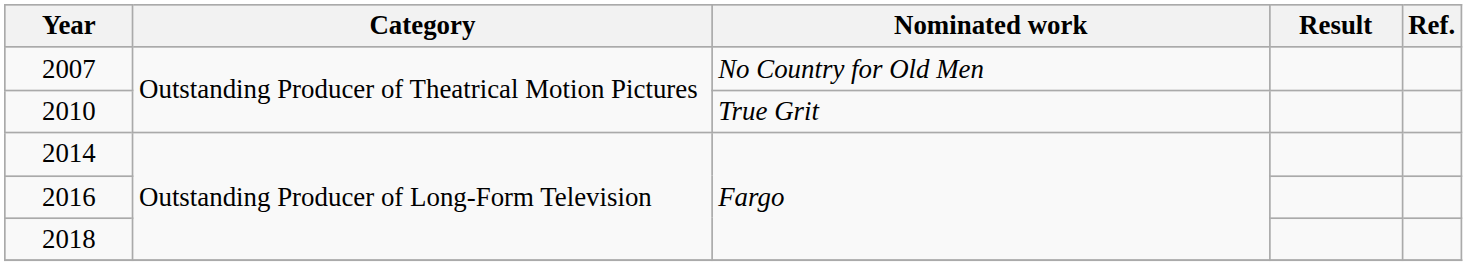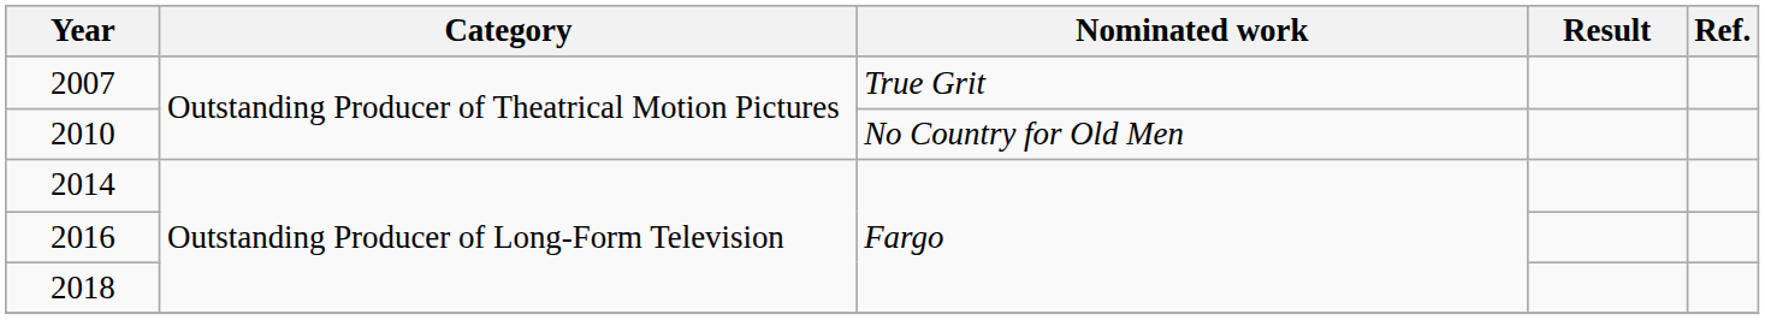2007 | Nominated work: No Country for Old Men -> True Grit
2010 | Nominated work: True Grit -> No Country for Old Men
